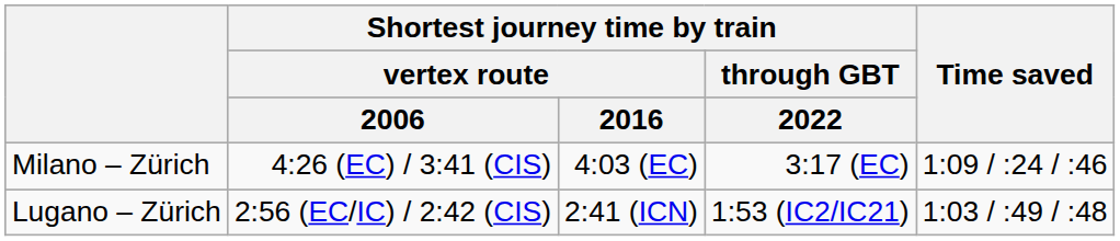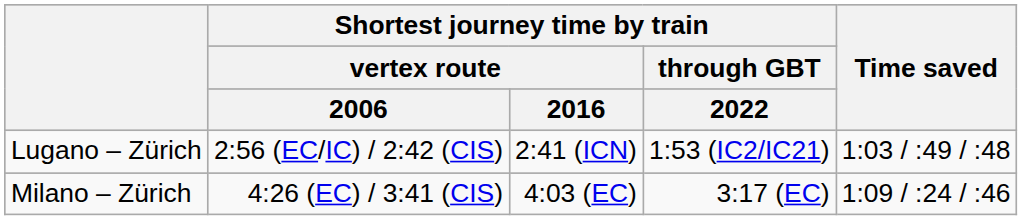rows swapped: Milano – Zürich <-> Lugano – Zürich
